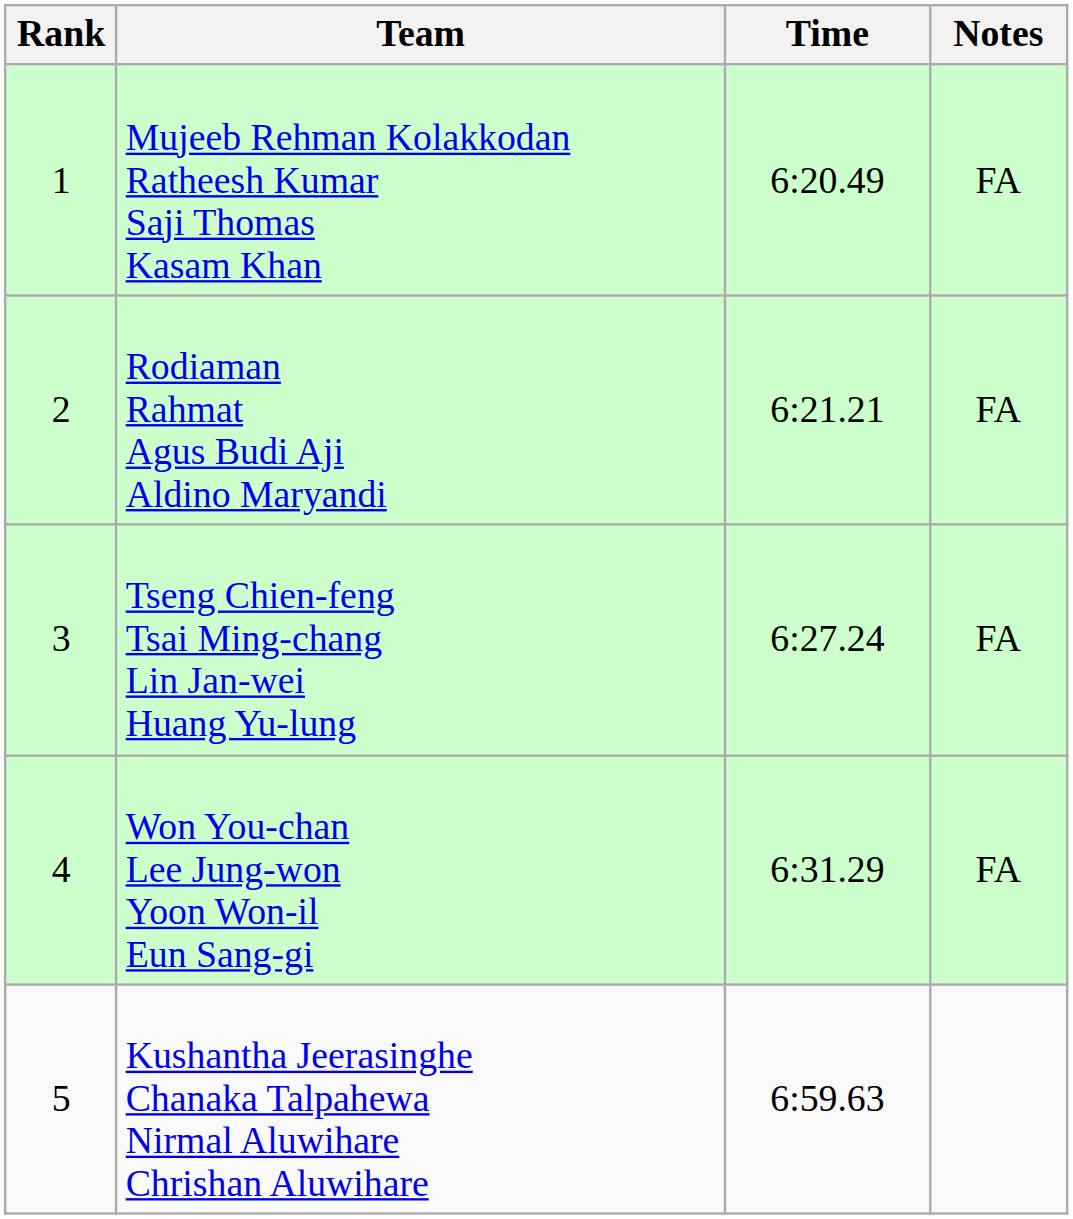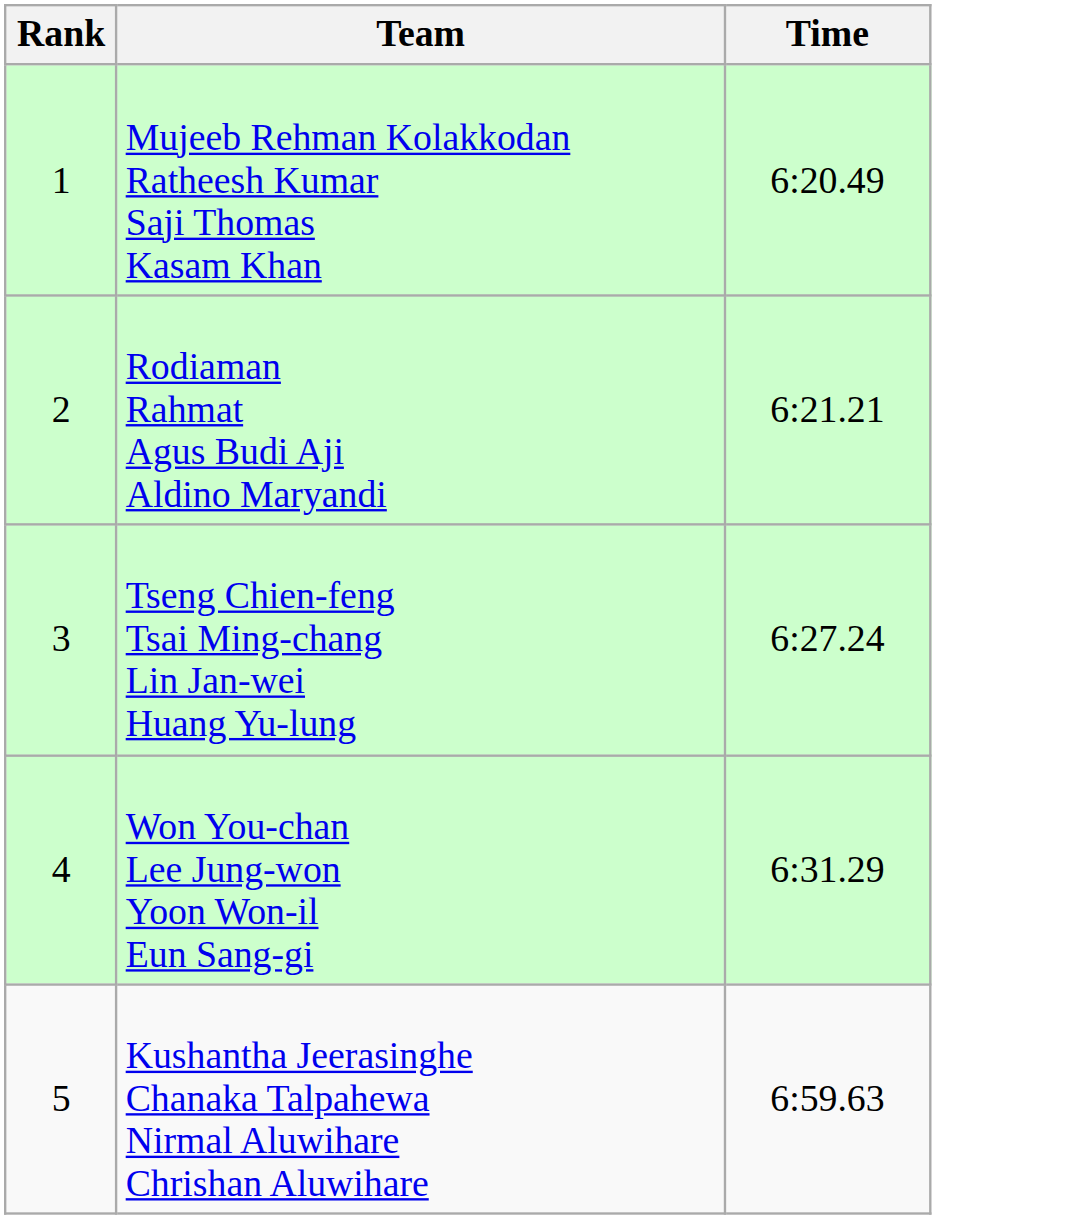- column: Notes | FA | FA | FA | FA
